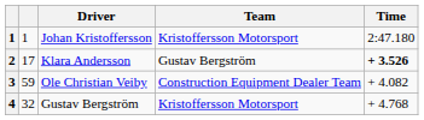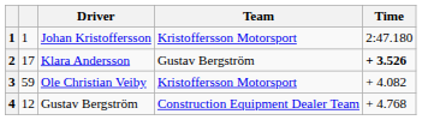3 | Team: Construction Equipment Dealer Team -> Kristoffersson Motorsport
4 | column 2: 32 -> 12
4 | Team: Kristoffersson Motorsport -> Construction Equipment Dealer Team
